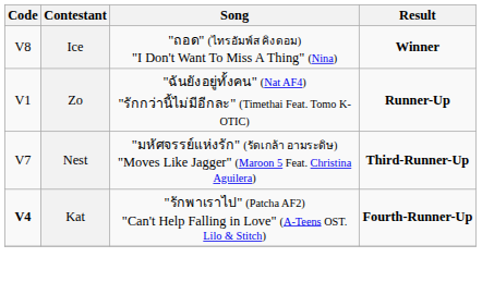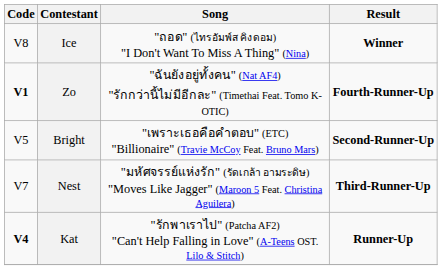Zo | Code: normal -> bold
Zo | Result: Runner-Up -> Fourth-Runner-Up
+ row: V5 | Bright | "เพราะเธอคือคำตอบ" (ETC) "Billionaire" (Travie McCoy Feat. Bruno Mars) | Second-Runner-Up
Kat | Result: Fourth-Runner-Up -> Runner-Up
